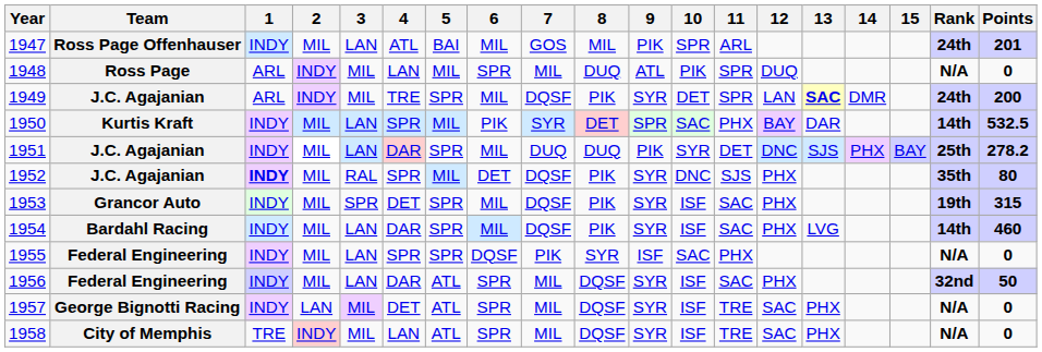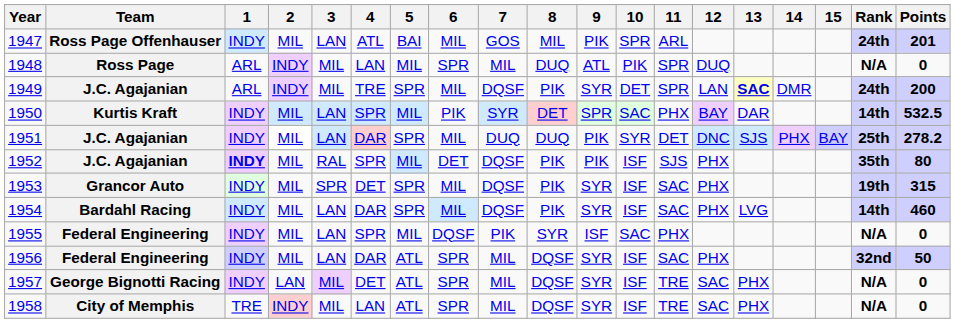1952 | 9: SYR -> PIK
1952 | 10: DNC -> ISF
1955 | 5: SPR -> MIL
